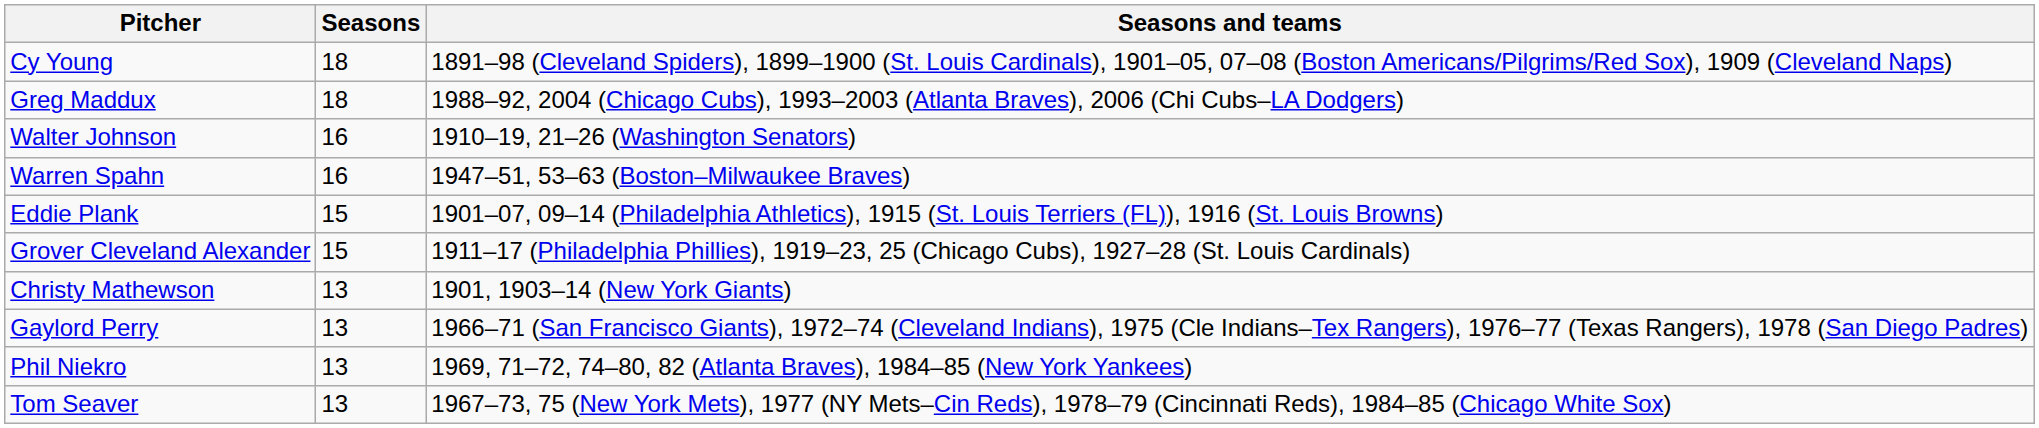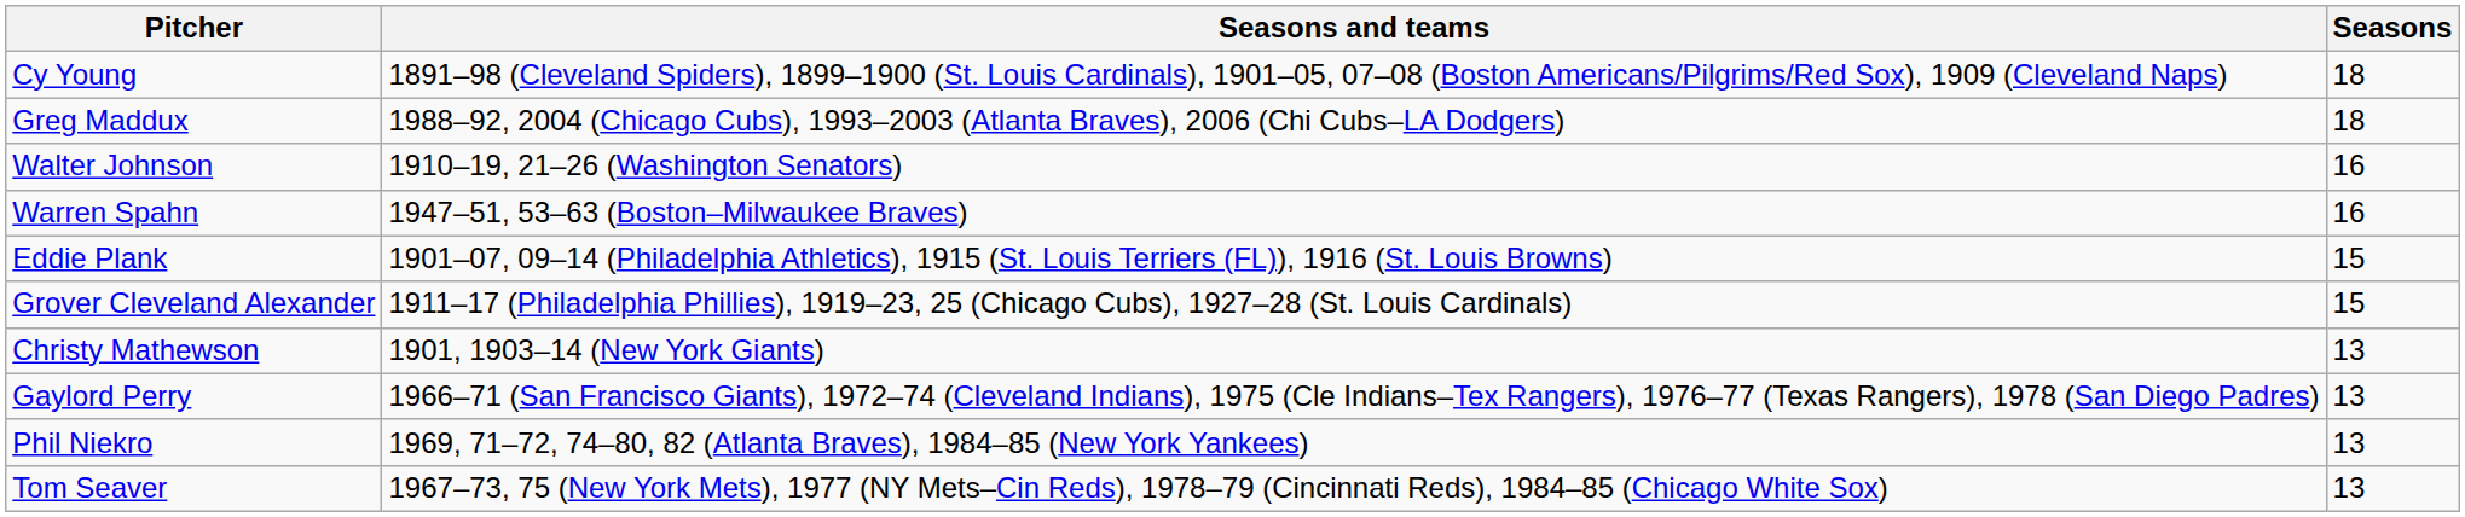columns swapped: Seasons <-> Seasons and teams
